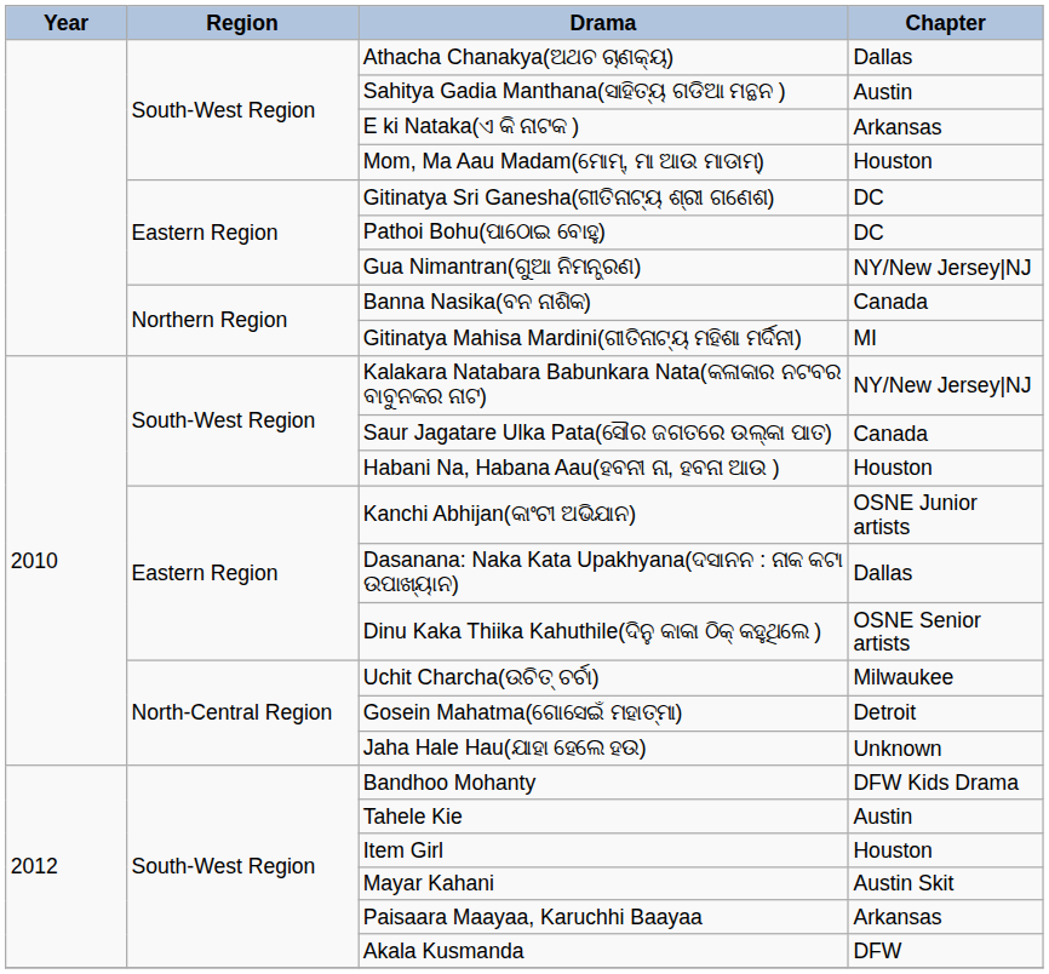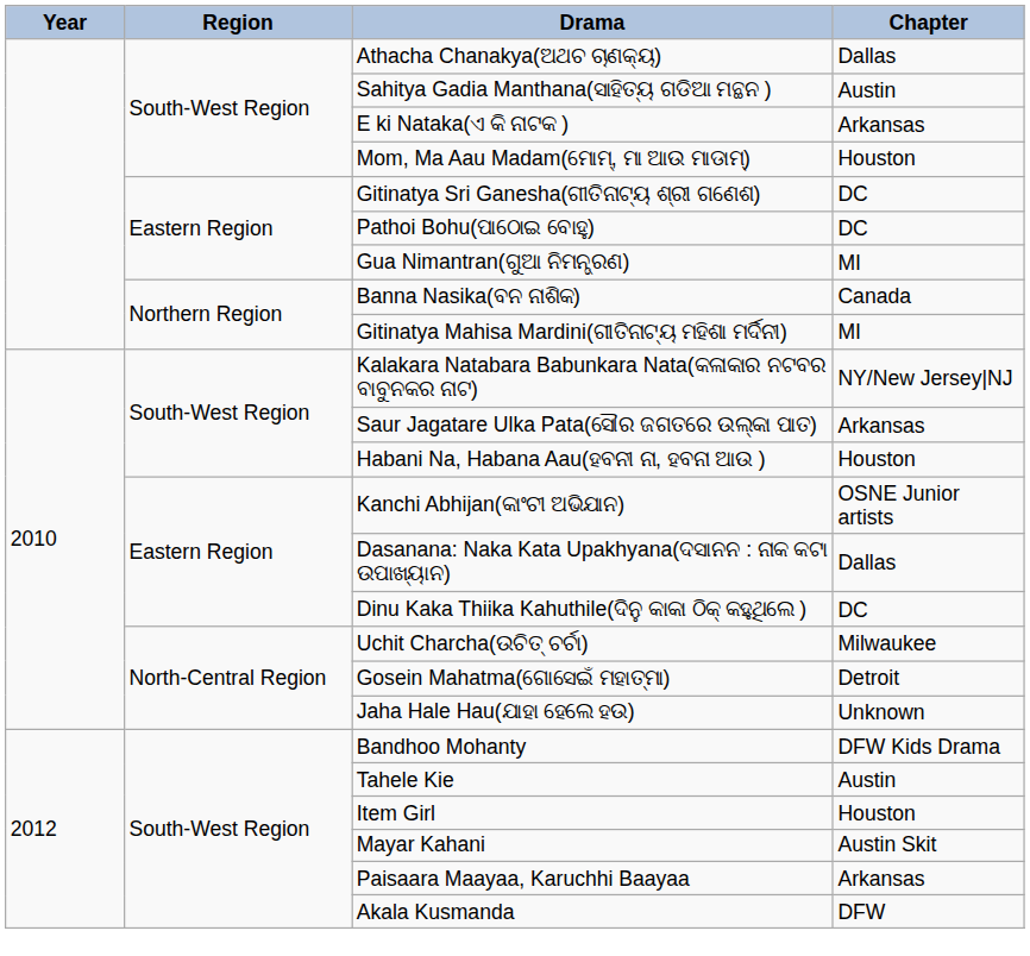Gua Nimantran(ଗୁଆ ନିମନ୍ତ୍ରଣ) | Chapter: NY/New Jersey|NJ -> MI
Saur Jagatare Ulka Pata(ସୌର ଜଗତରେ ଉଲ୍କା ପାତ) | Chapter: Canada -> Arkansas
Dinu Kaka Thiika Kahuthile(ଦିନୁ କାକା ଠିକ୍ କହୁଥିଲେ ) | Chapter: OSNE Senior artists -> DC
